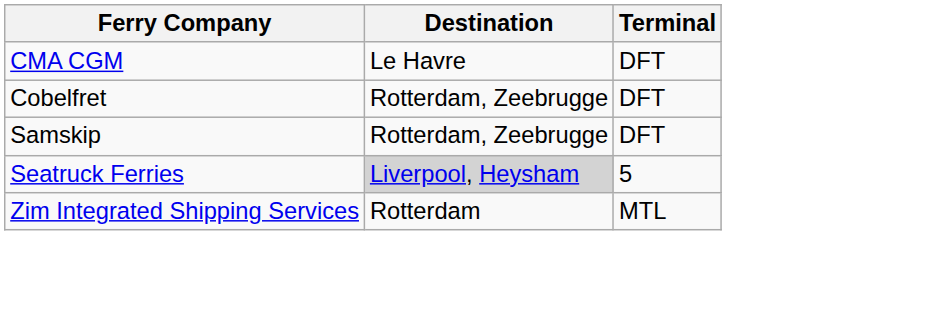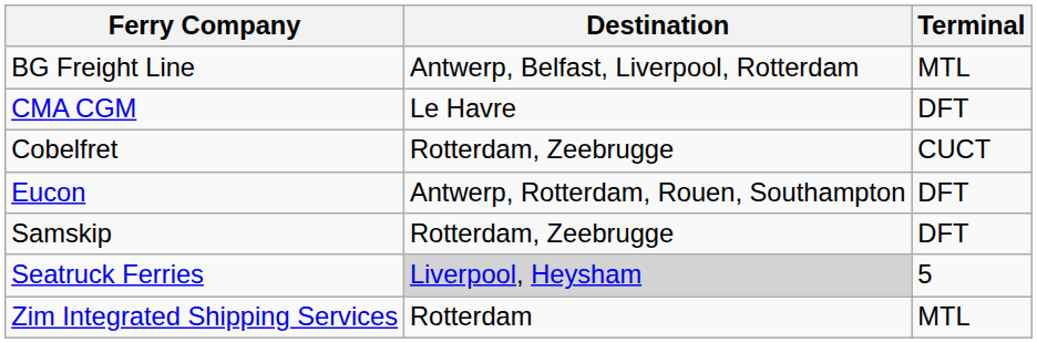+ row: BG Freight Line | Antwerp, Belfast, Liverpool, Rotterdam | MTL
Cobelfret | Terminal: DFT -> CUCT
+ row: Eucon | Antwerp, Rotterdam, Rouen, Southampton | DFT
